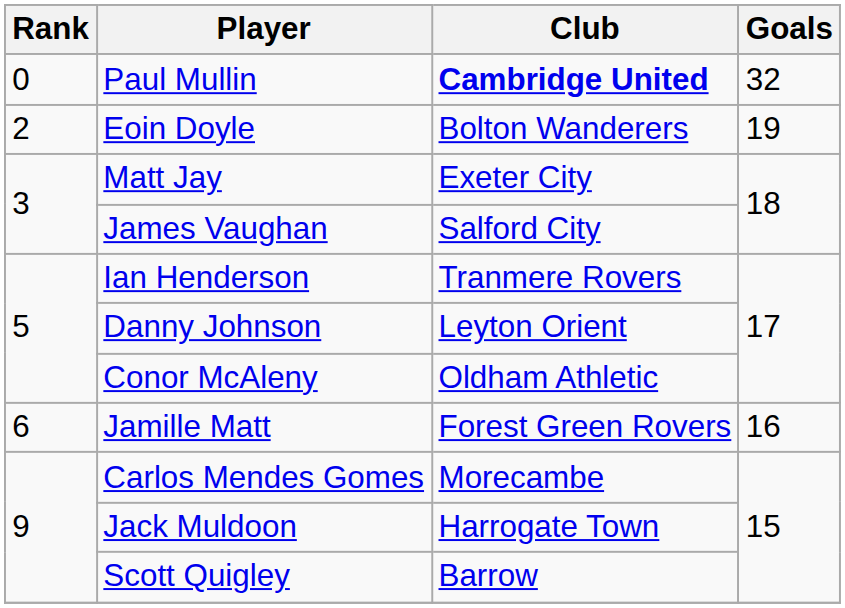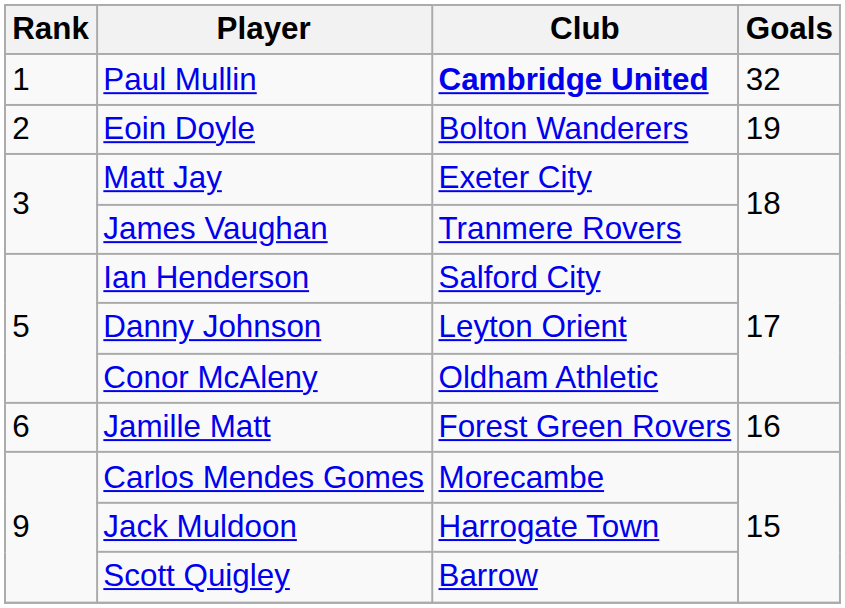Paul Mullin | Rank: 0 -> 1
James Vaughan | Club: Salford City -> Tranmere Rovers
Ian Henderson | Club: Tranmere Rovers -> Salford City
